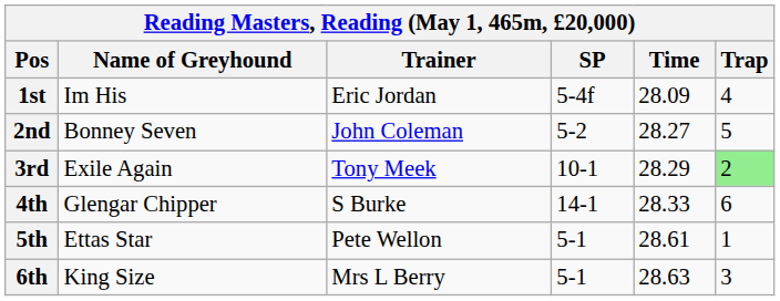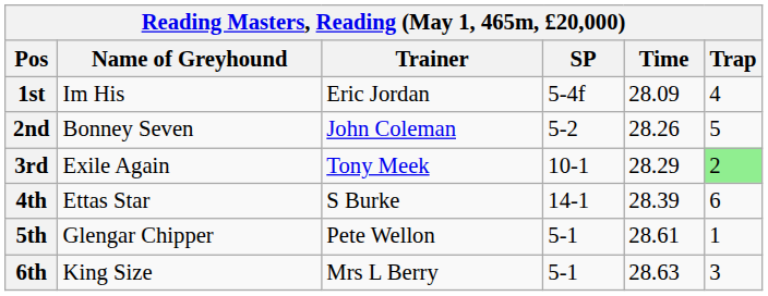2nd | Time: 28.27 -> 28.26
4th | Name of Greyhound: Glengar Chipper -> Ettas Star
4th | Time: 28.33 -> 28.39
5th | Name of Greyhound: Ettas Star -> Glengar Chipper
